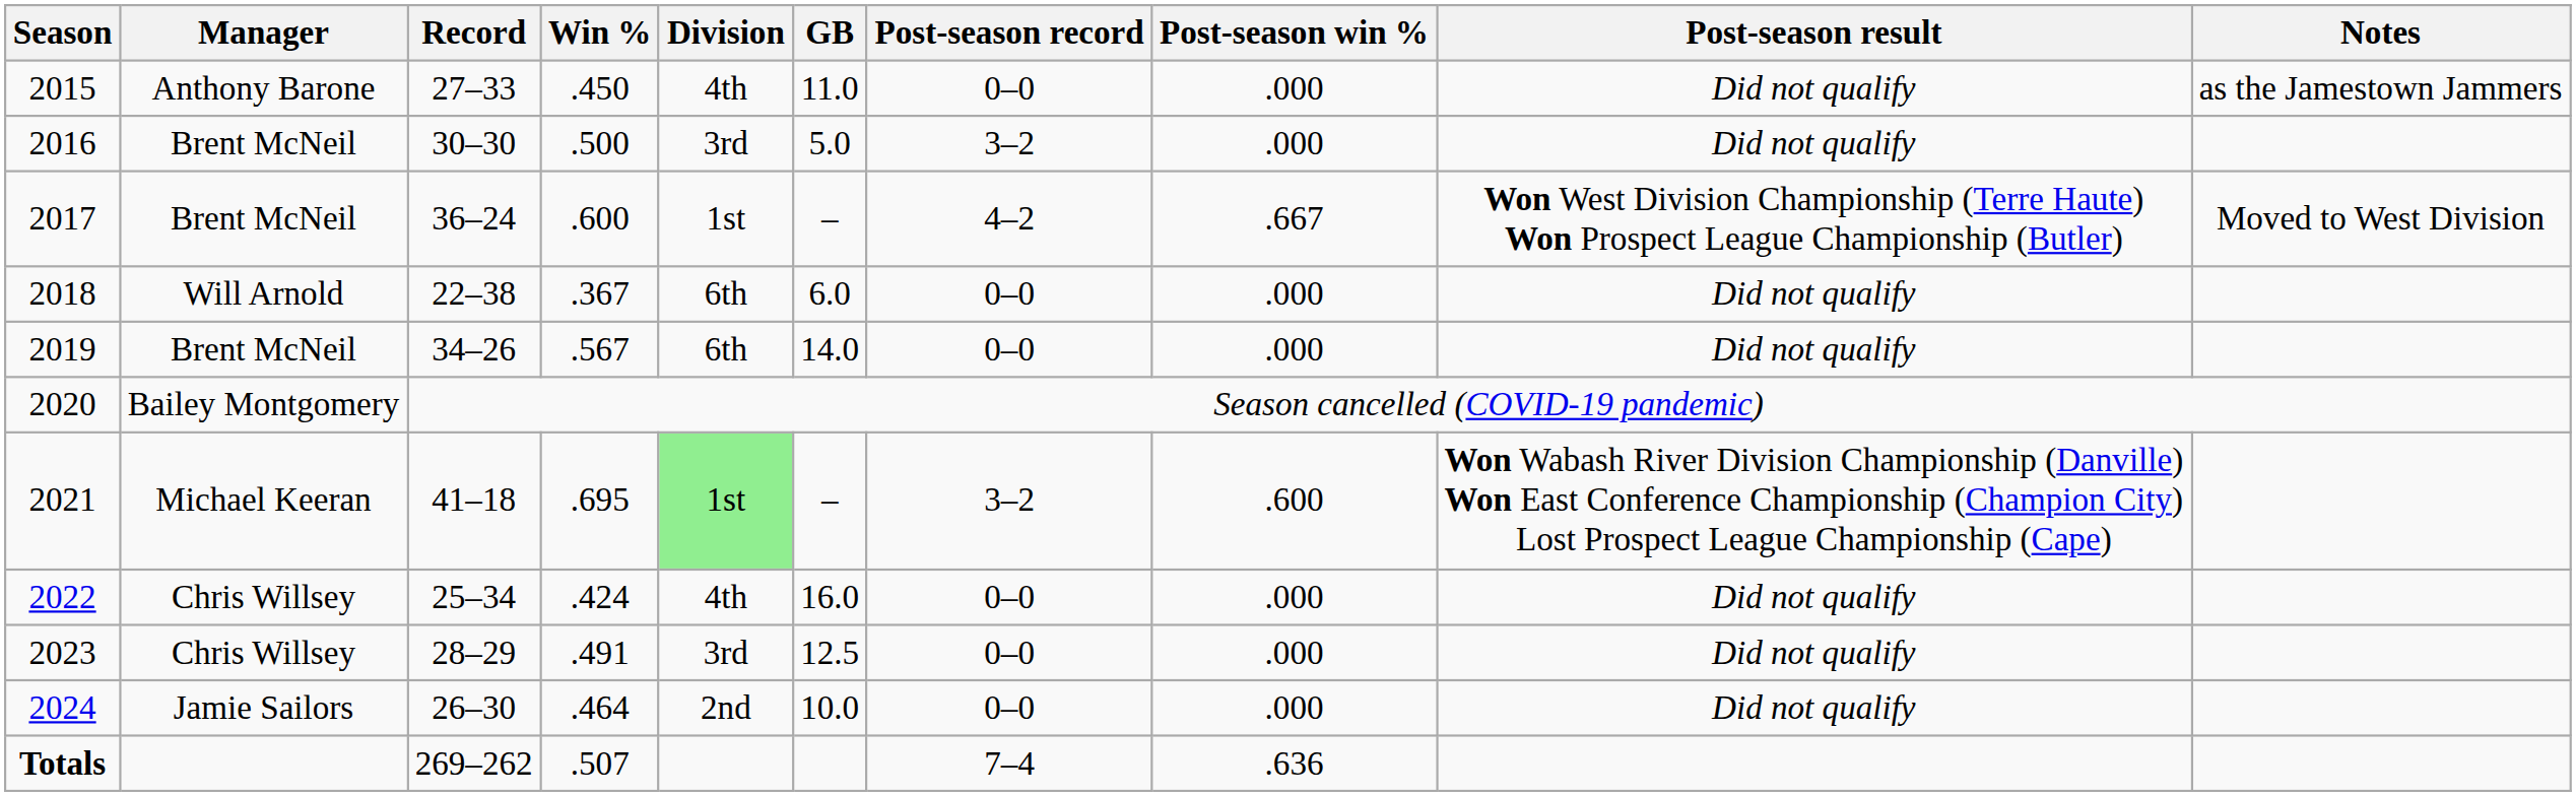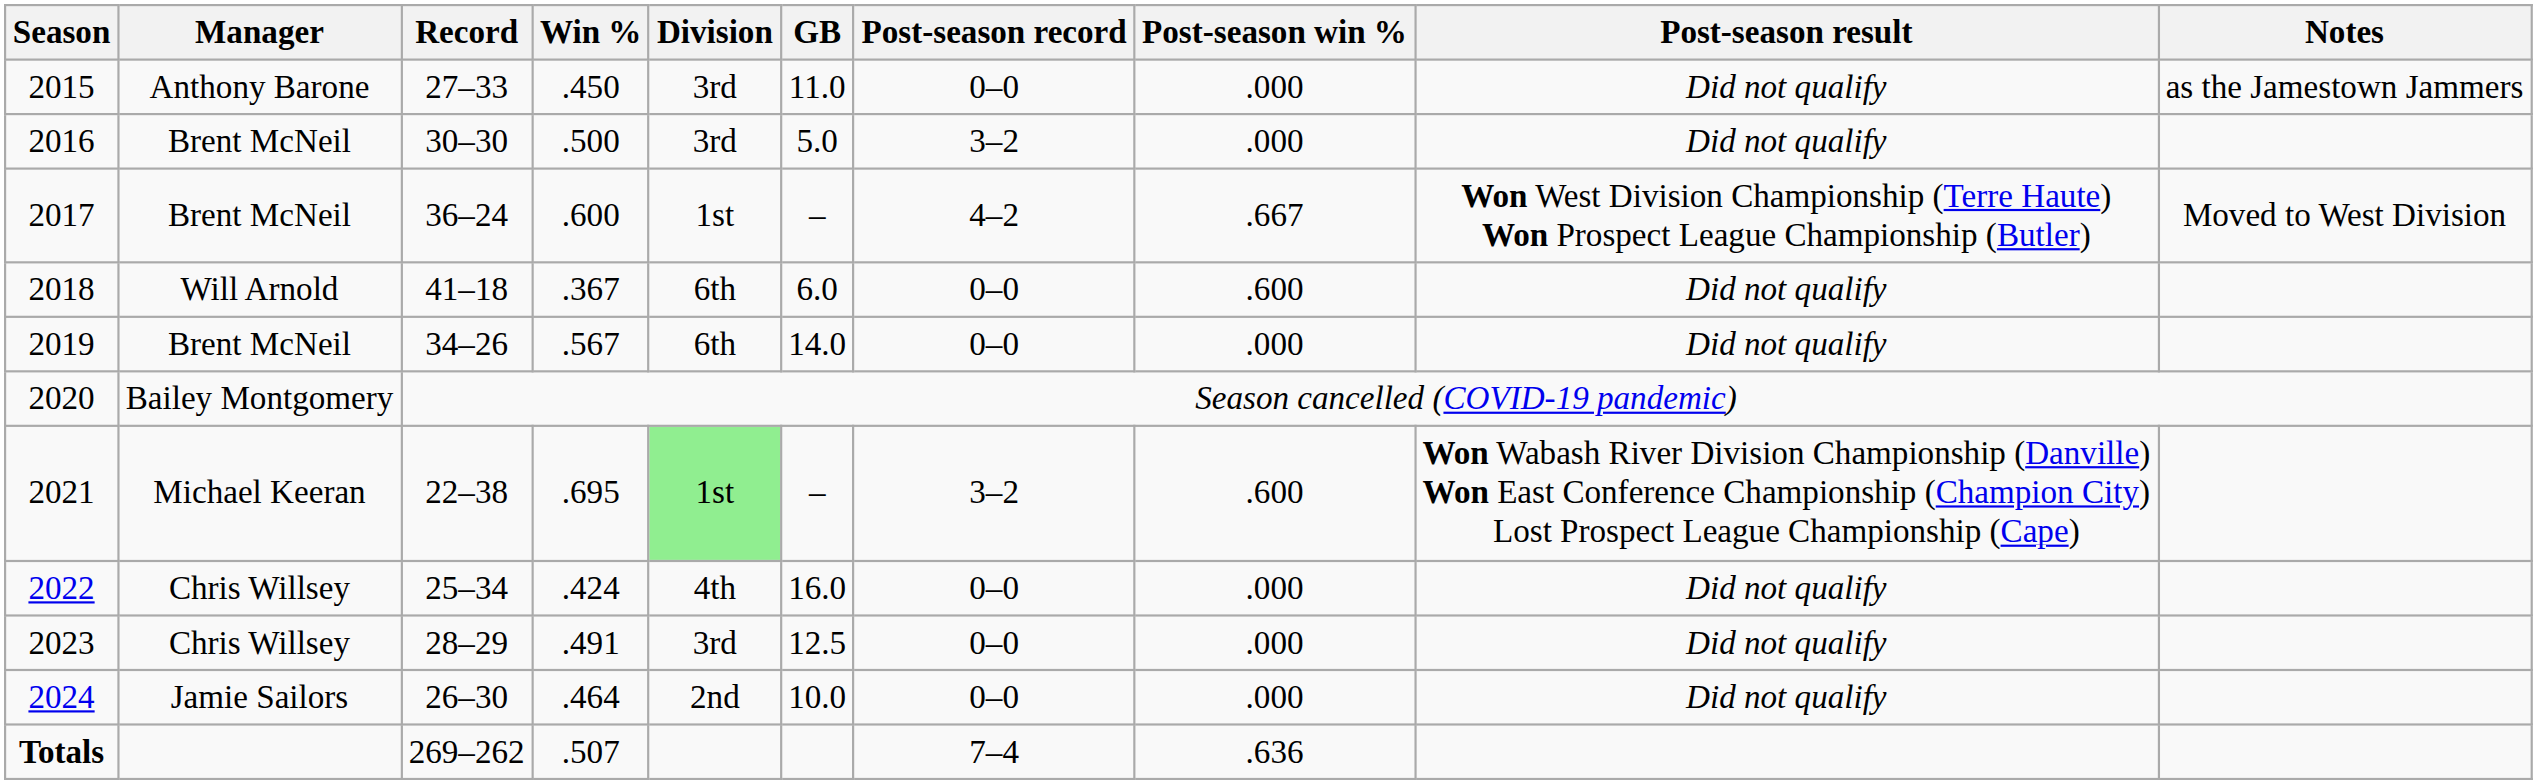2015 | Division: 4th -> 3rd
2018 | Record: 22–38 -> 41–18
2018 | Post-season win %: .000 -> .600
2021 | Record: 41–18 -> 22–38
